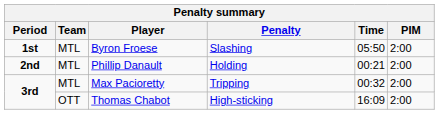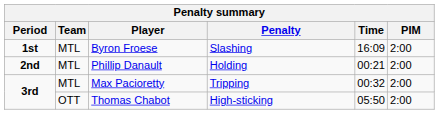Byron Froese | Time: 05:50 -> 16:09
Thomas Chabot | Time: 16:09 -> 05:50
